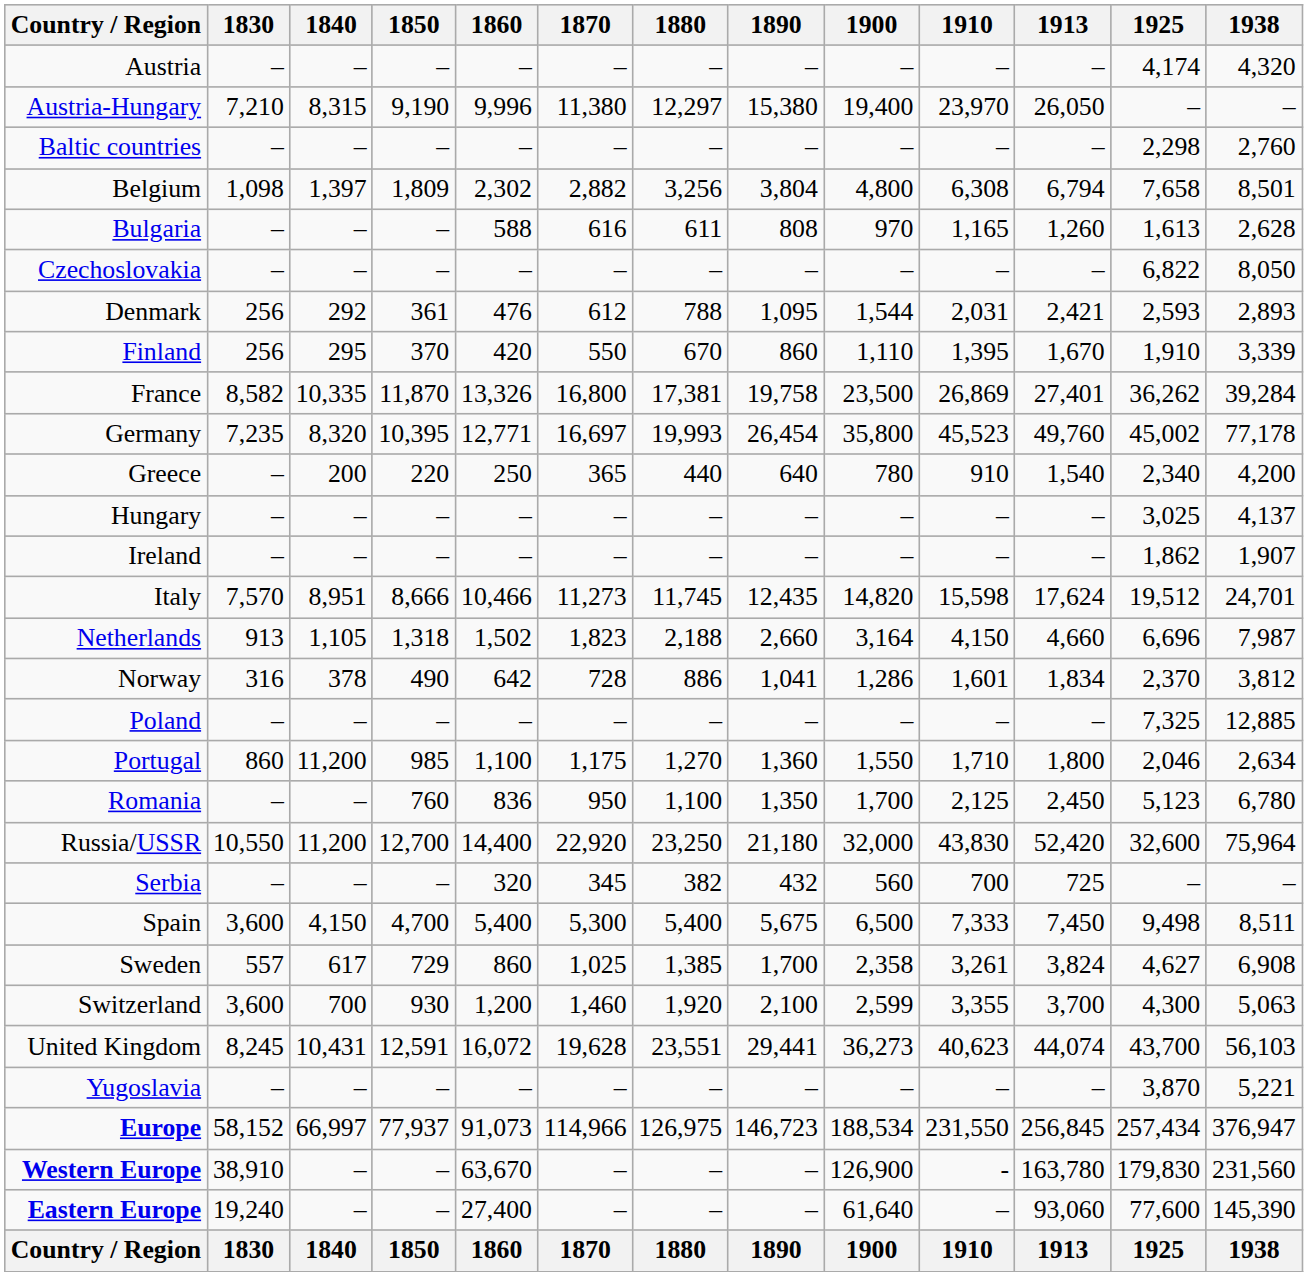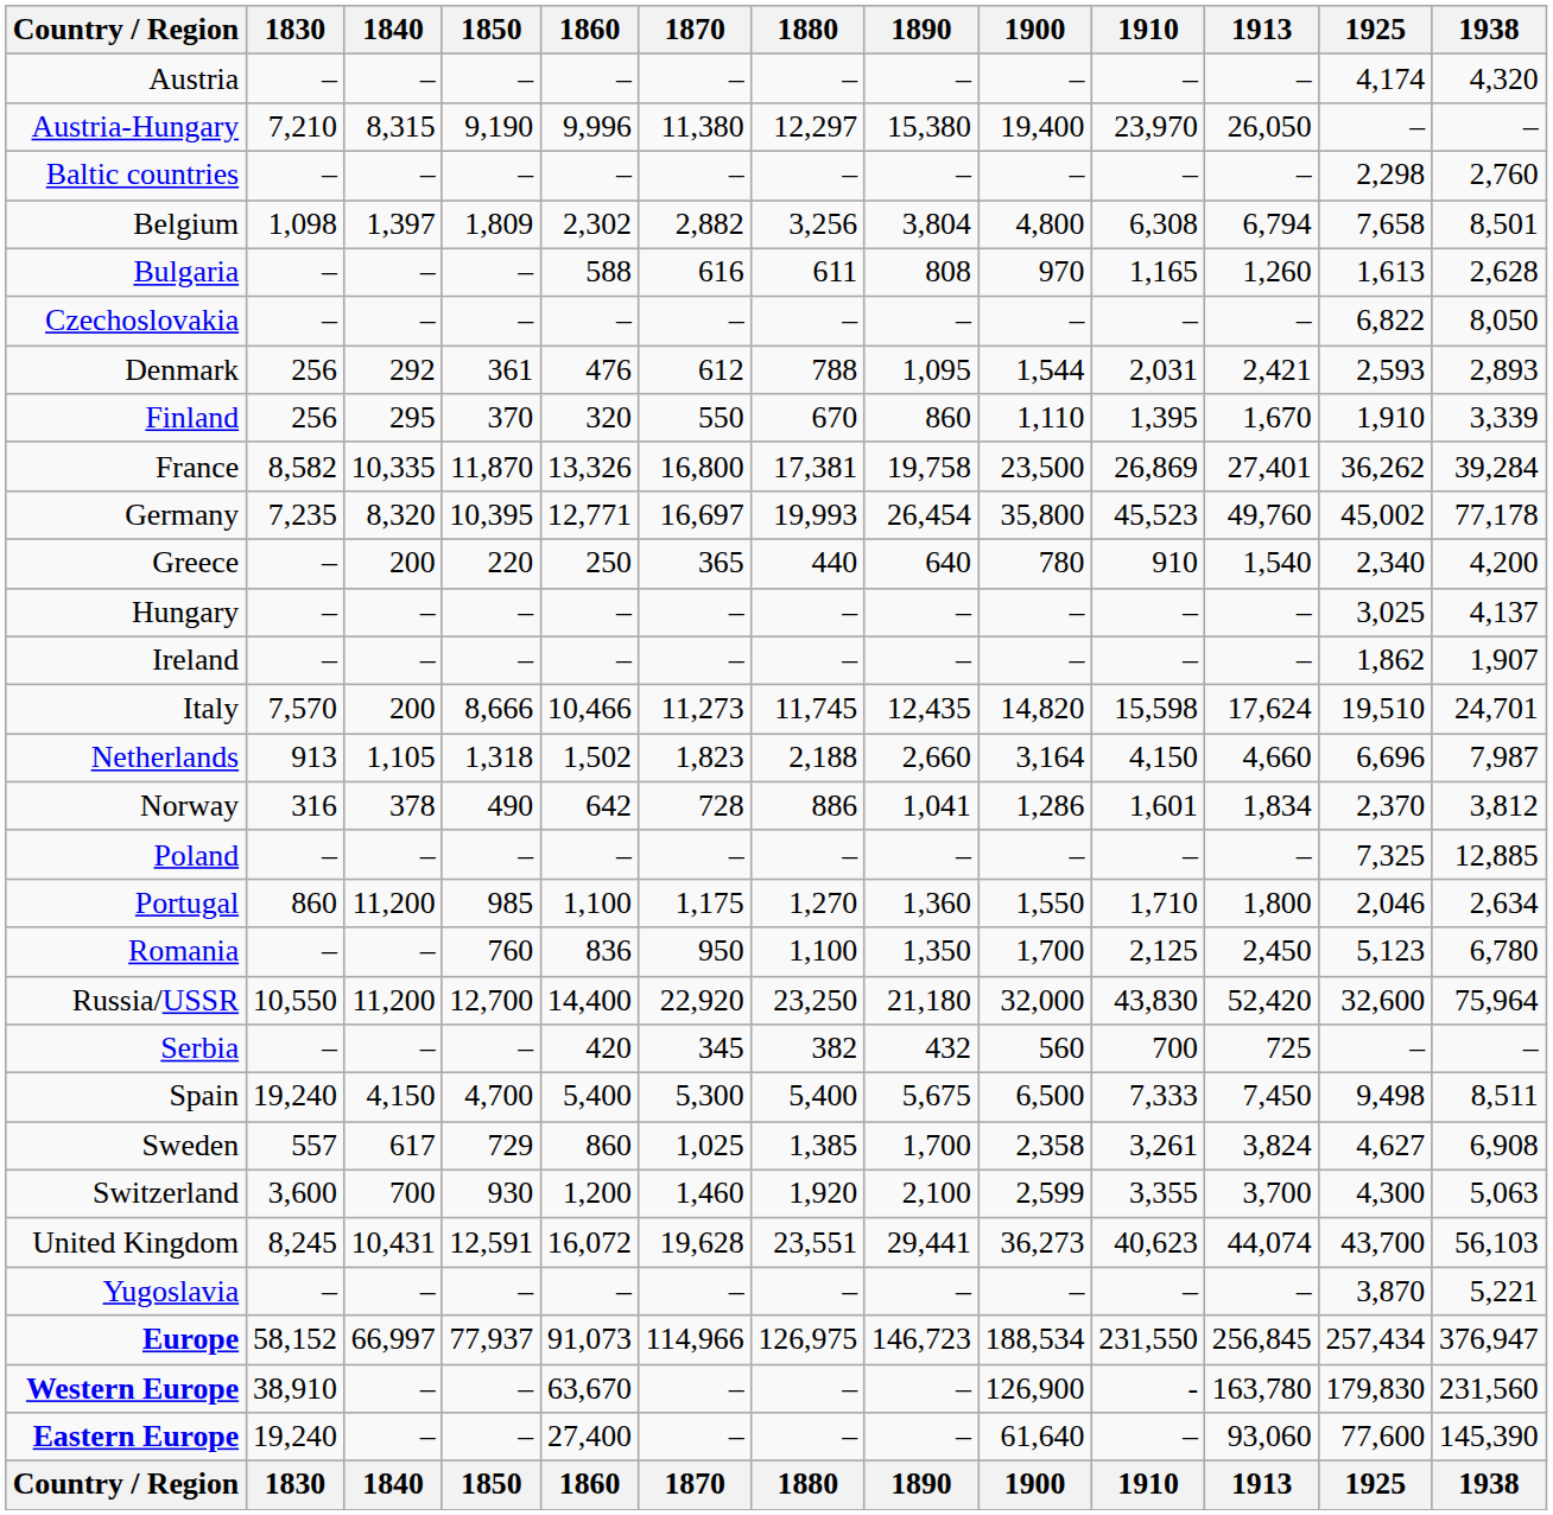Finland | 1860: 420 -> 320
Italy | 1840: 8,951 -> 200
Italy | 1925: 19,512 -> 19,510
Serbia | 1860: 320 -> 420
Spain | 1830: 3,600 -> 19,240
